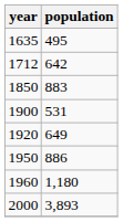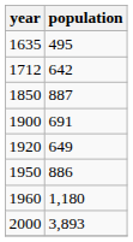1850 | population: 883 -> 887
1900 | population: 531 -> 691
